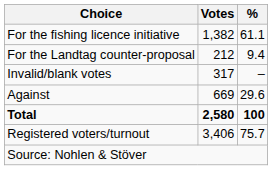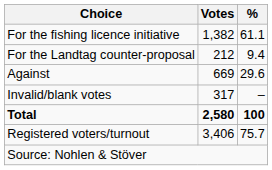rows swapped: Against <-> Invalid/blank votes
